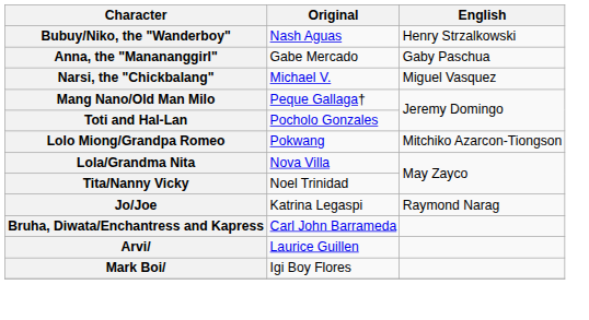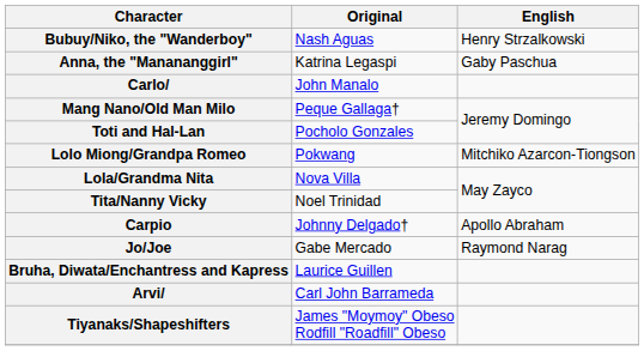Anna, the "Manananggirl" | Original: Gabe Mercado -> Katrina Legaspi
+ row: Carlo/ | John Manalo
- row: Narsi, the "Chickbalang" | Michael V. | Miguel Vasquez
+ row: Carpio | Johnny Delgado† | Apollo Abraham
Jo/Joe | Original: Katrina Legaspi -> Gabe Mercado
Bruha, Diwata/Enchantress and Kapress | Original: Carl John Barrameda -> Laurice Guillen
Arvi/ | Original: Laurice Guillen -> Carl John Barrameda
- row: Mark Boi/ | Igi Boy Flores
+ row: Tiyanaks/Shapeshifters | James "Moymoy" Obeso Rodfill "Roadfill" Obeso
